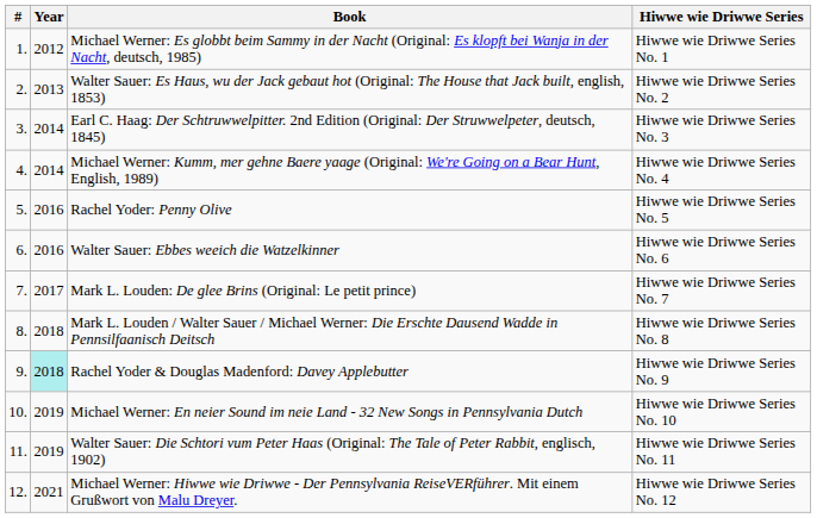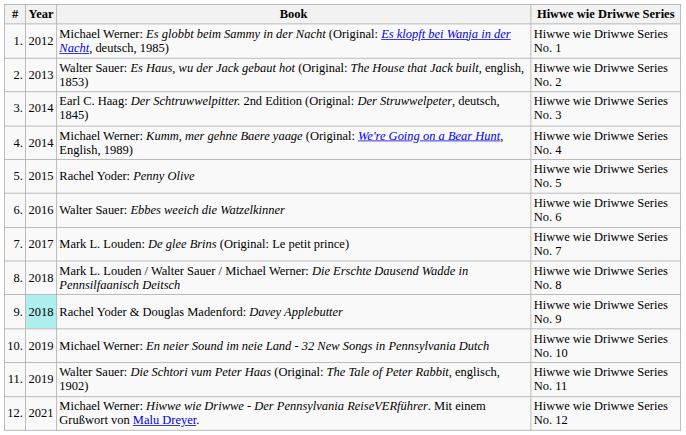Rachel Yoder: Penny Olive | Year: 2016 -> 2015
